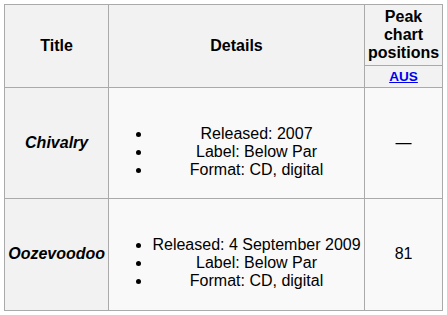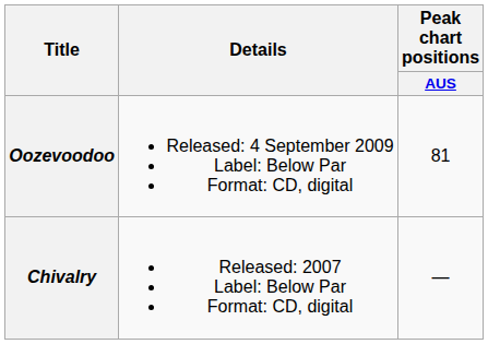rows swapped: Chivalry <-> Oozevoodoo
